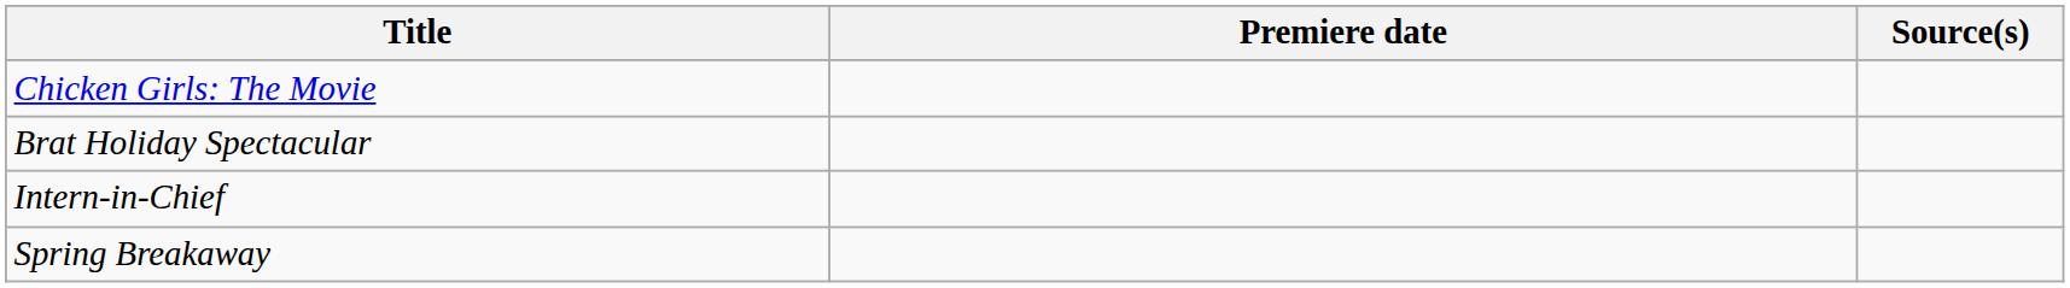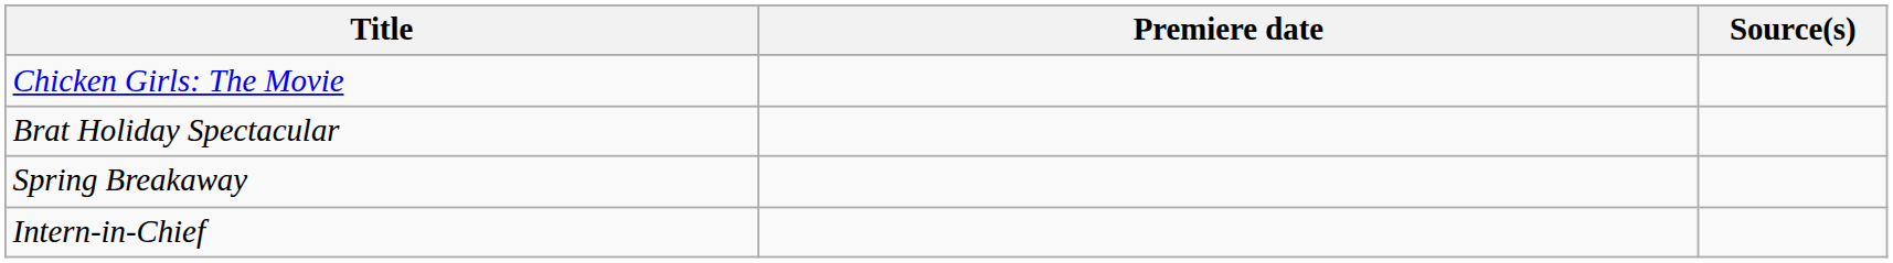rows swapped: Spring Breakaway <-> Intern-in-Chief
